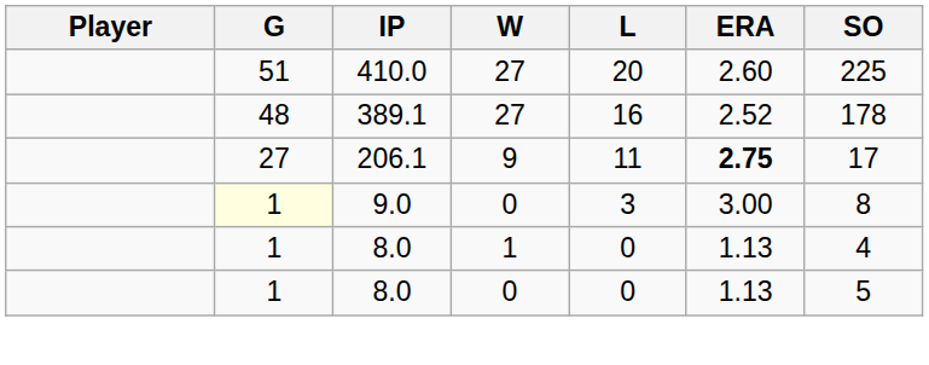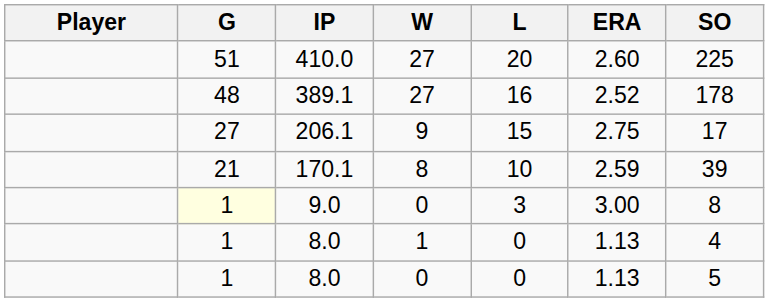206.1 | L: 11 -> 15
206.1 | ERA: bold -> normal
+ row: 21 | 170.1 | 8 | 10 | 2.59 | 39
